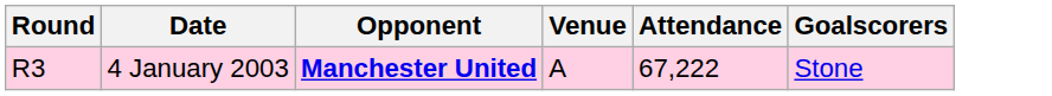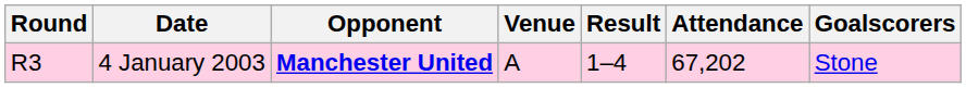+ column: Result | 1–4
4 January 2003 | Attendance: 67,222 -> 67,202
